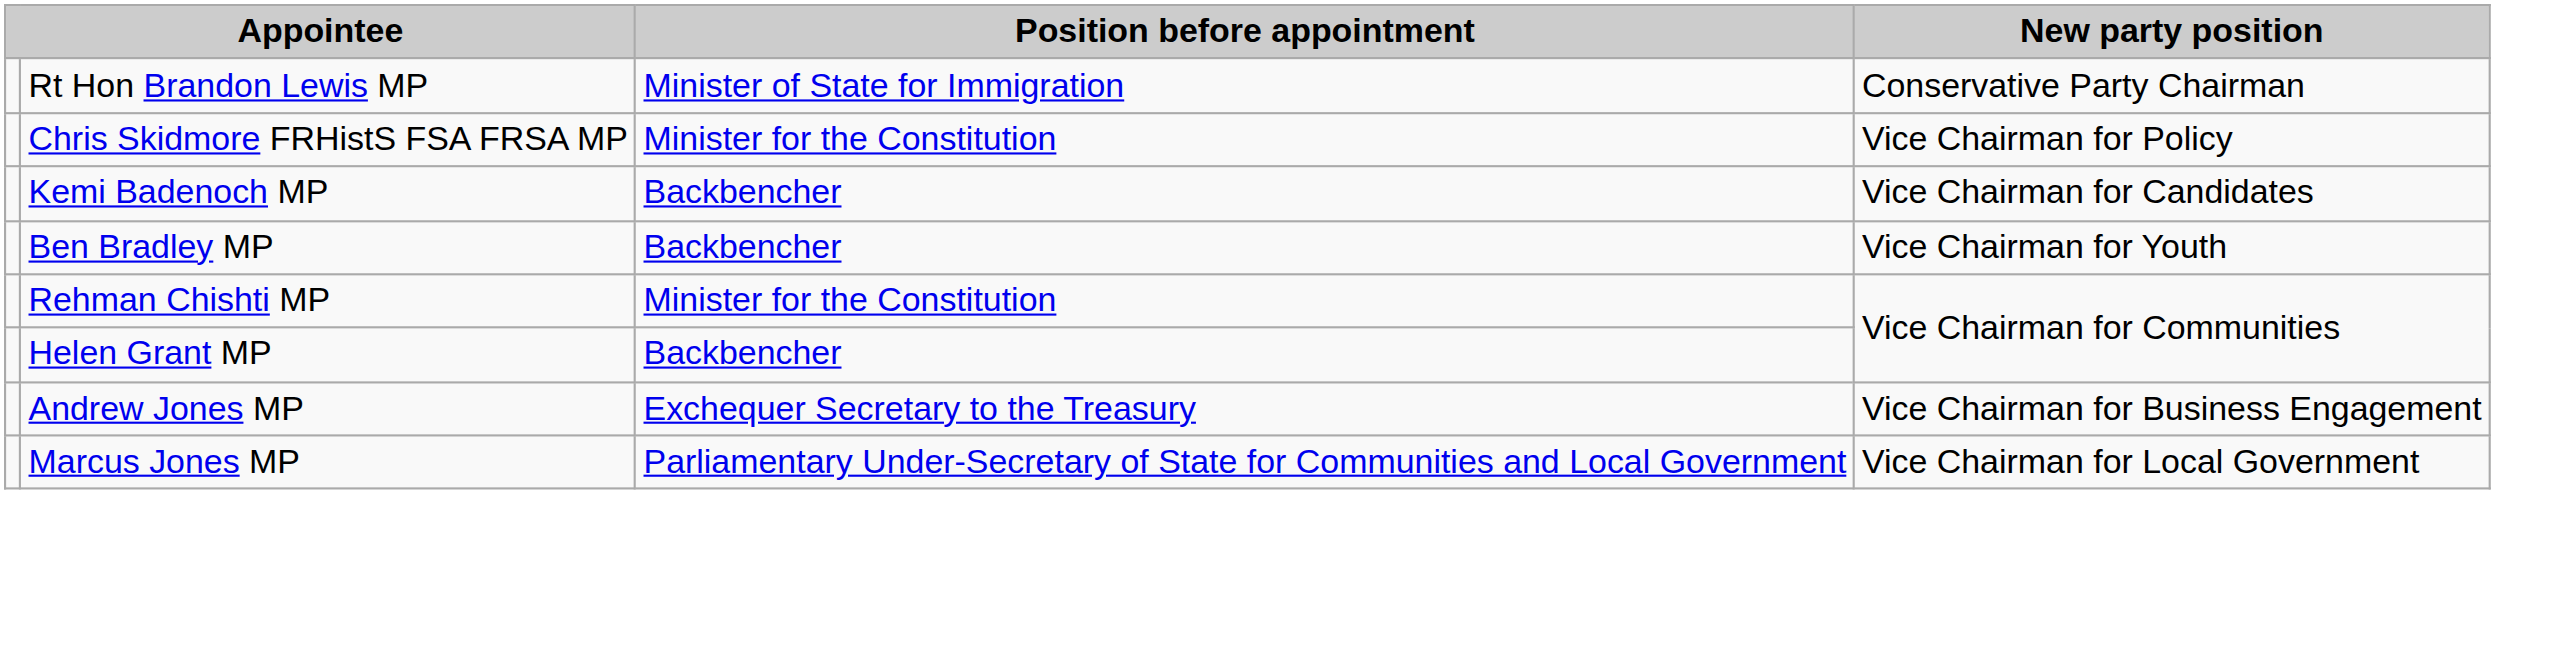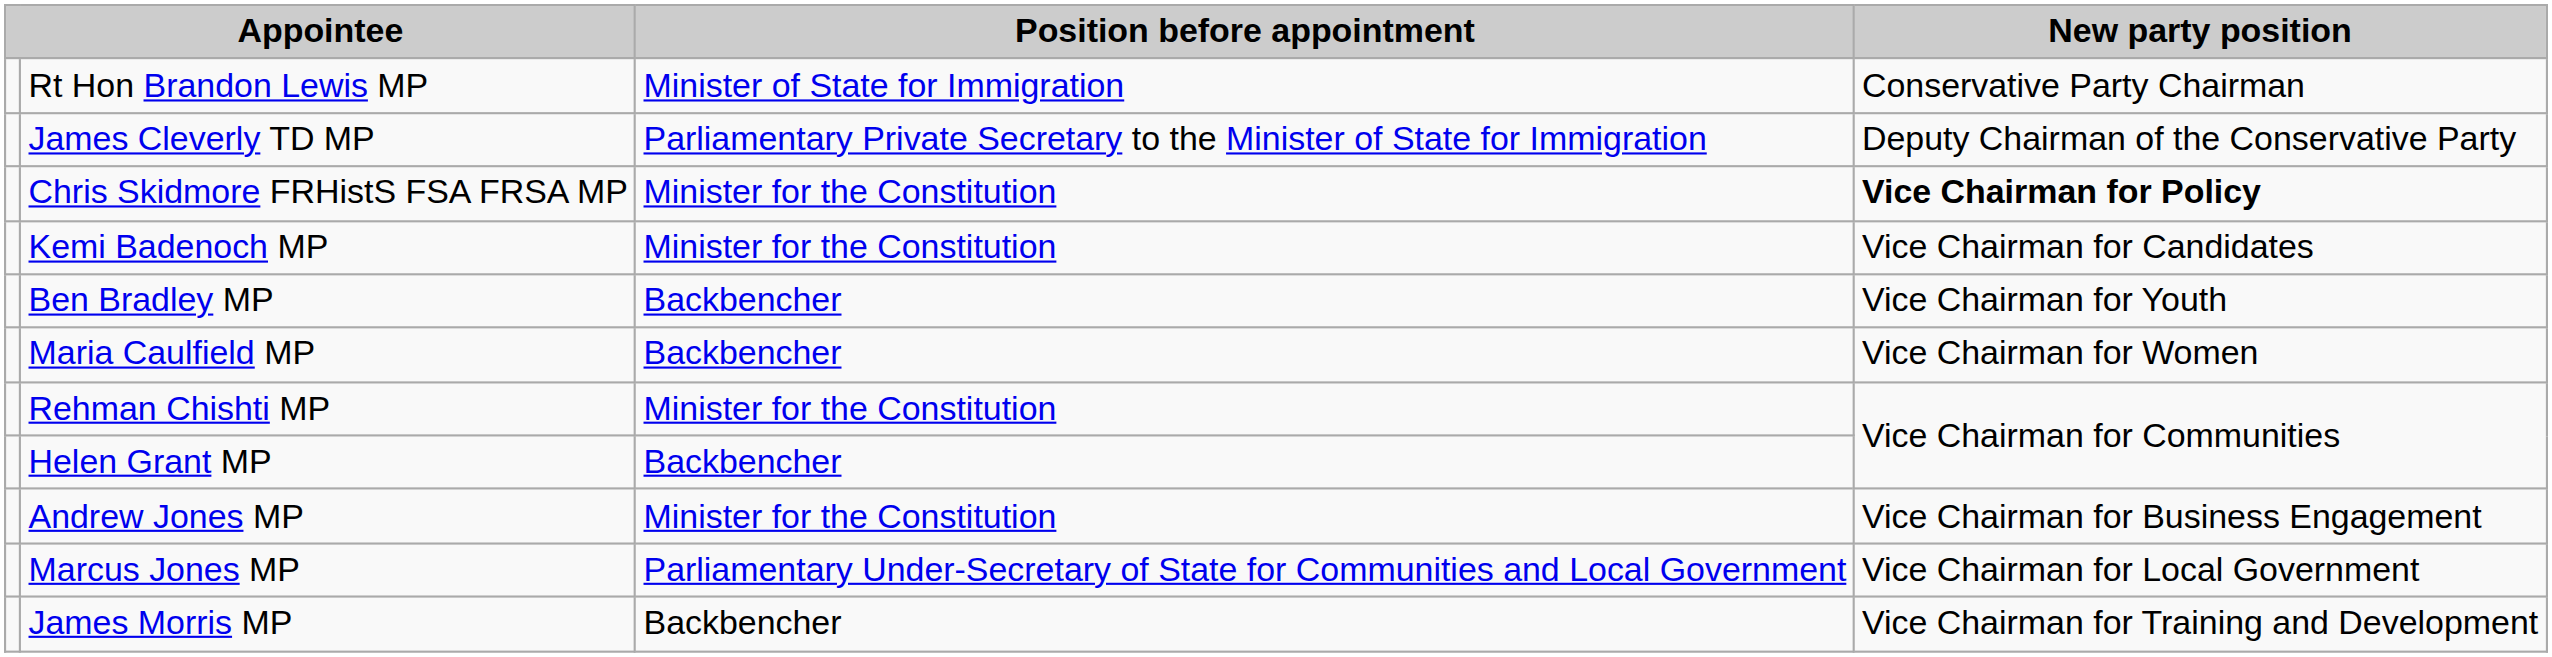+ row: James Cleverly TD MP | Parliamentary Private Secretary to the Minister of State for Immigration | Deputy Chairman of the Conservative Party
Chris Skidmore FRHistS FSA FRSA MP | New party position: normal -> bold
Kemi Badenoch MP | Position before appointment: Backbencher -> Minister for the Constitution
+ row: Maria Caulfield MP | Backbencher | Vice Chairman for Women
Andrew Jones MP | Position before appointment: Exchequer Secretary to the Treasury -> Minister for the Constitution
+ row: James Morris MP | Backbencher | Vice Chairman for Training and Development
